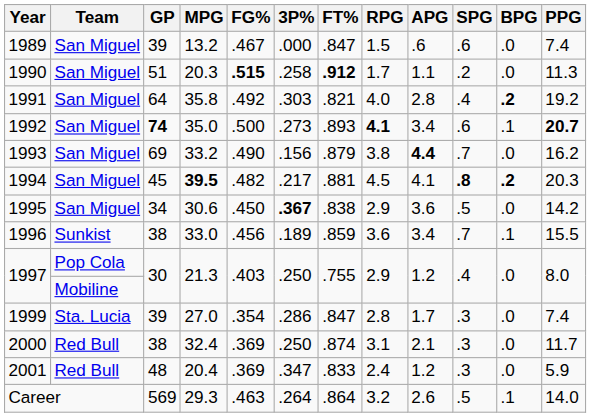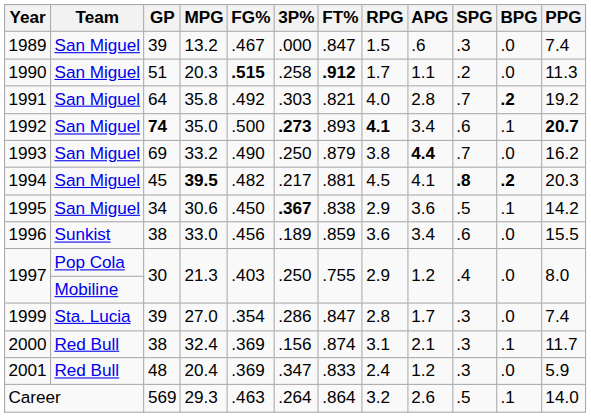1989 | SPG: .6 -> .3
1991 | SPG: .4 -> .7
1992 | 3P%: normal -> bold
1993 | 3P%: .156 -> .250
1995 | BPG: .0 -> .1
1996 | SPG: .7 -> .6
1996 | BPG: .1 -> .0
2000 | 3P%: .250 -> .156
2000 | BPG: .0 -> .1
